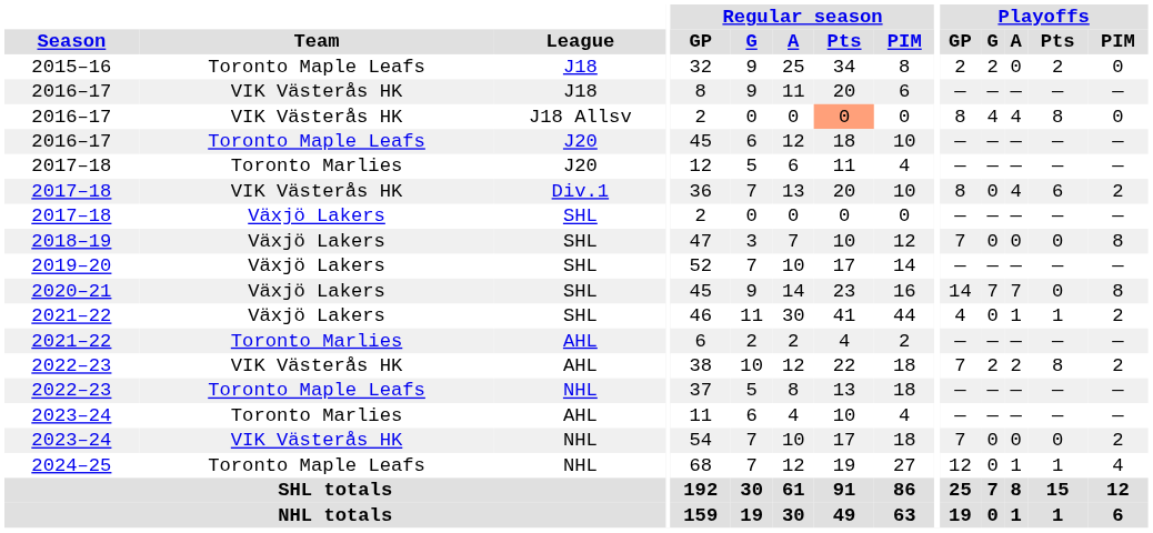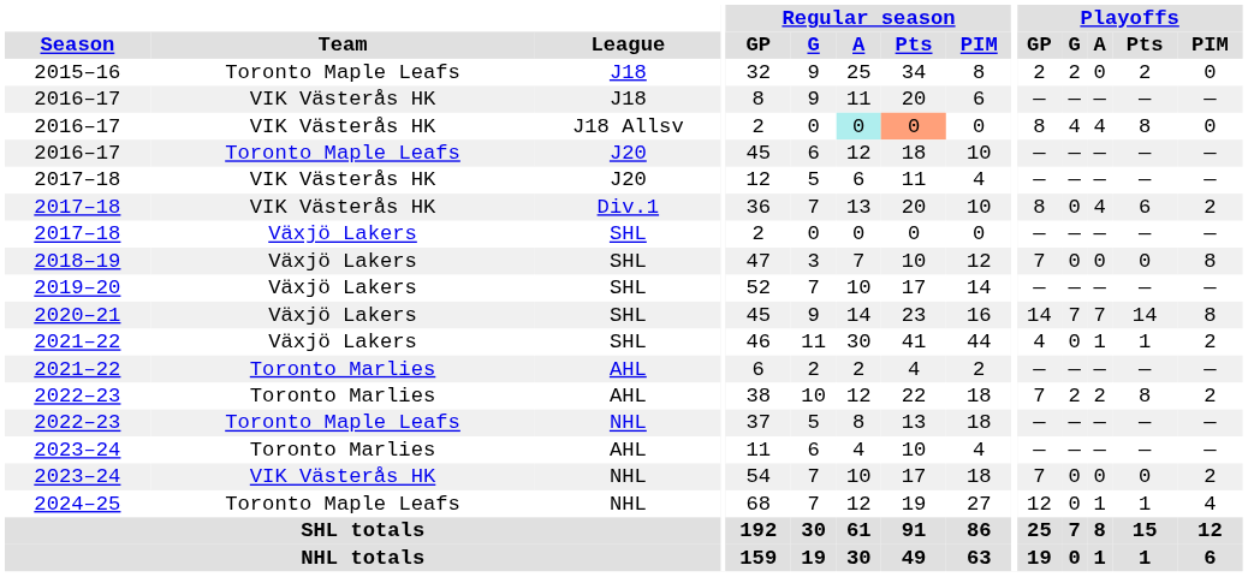2016–17 / J18 Allsv | Regular season / A: no background -> paleturquoise background
2017–18 / J20 | Team: Toronto Marlies -> VIK Västerås HK
2020–21 | Playoffs / Pts: 0 -> 14
2022–23 / AHL | Team: VIK Västerås HK -> Toronto Marlies
